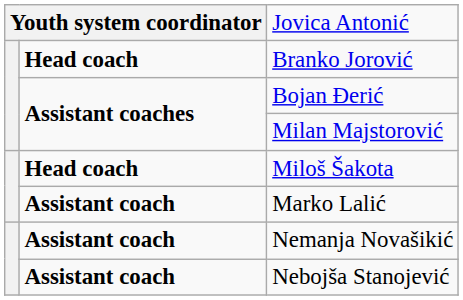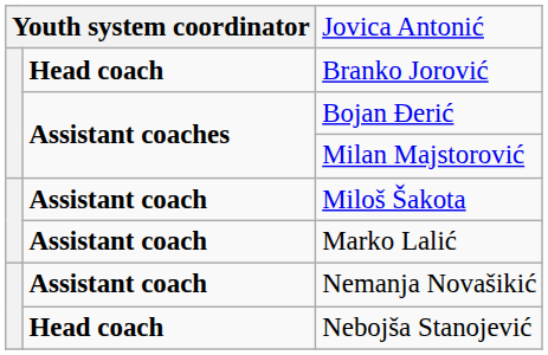Miloš Šakota | column 2: Head coach -> Assistant coach
Nebojša Stanojević | column 2: Assistant coach -> Head coach
